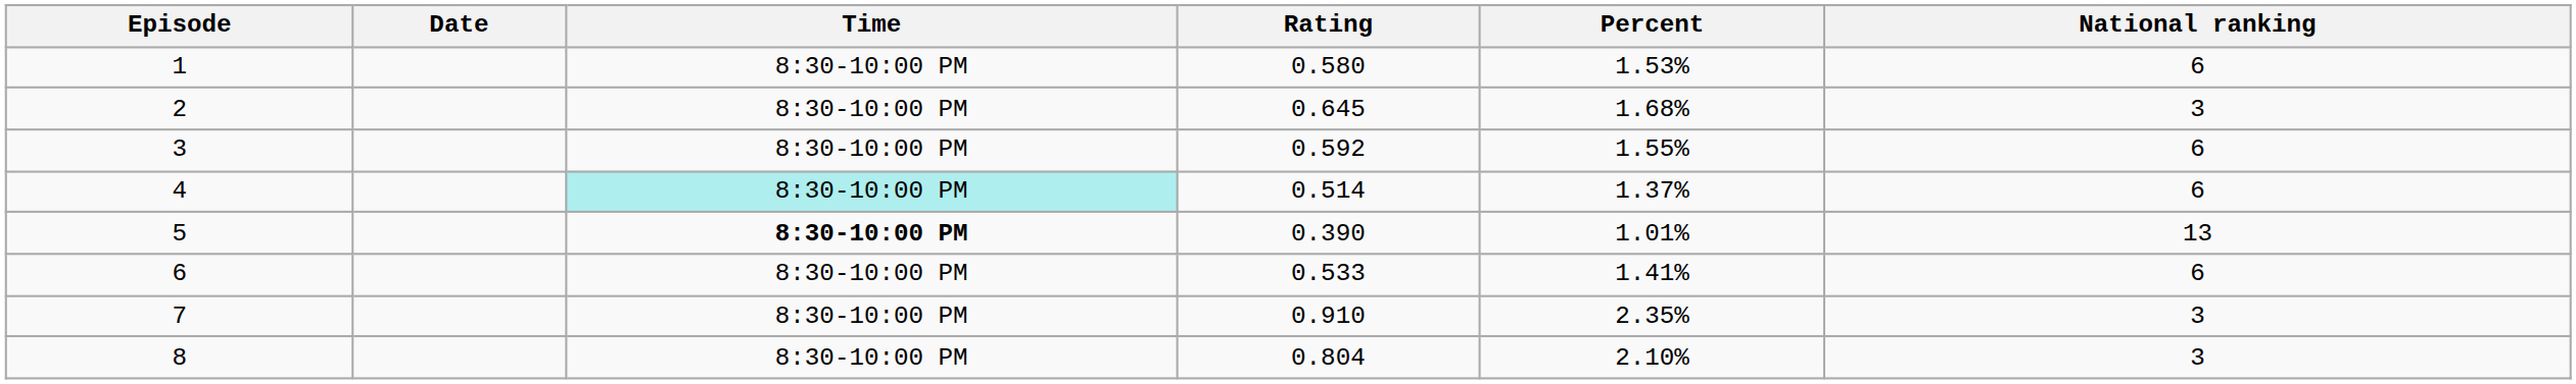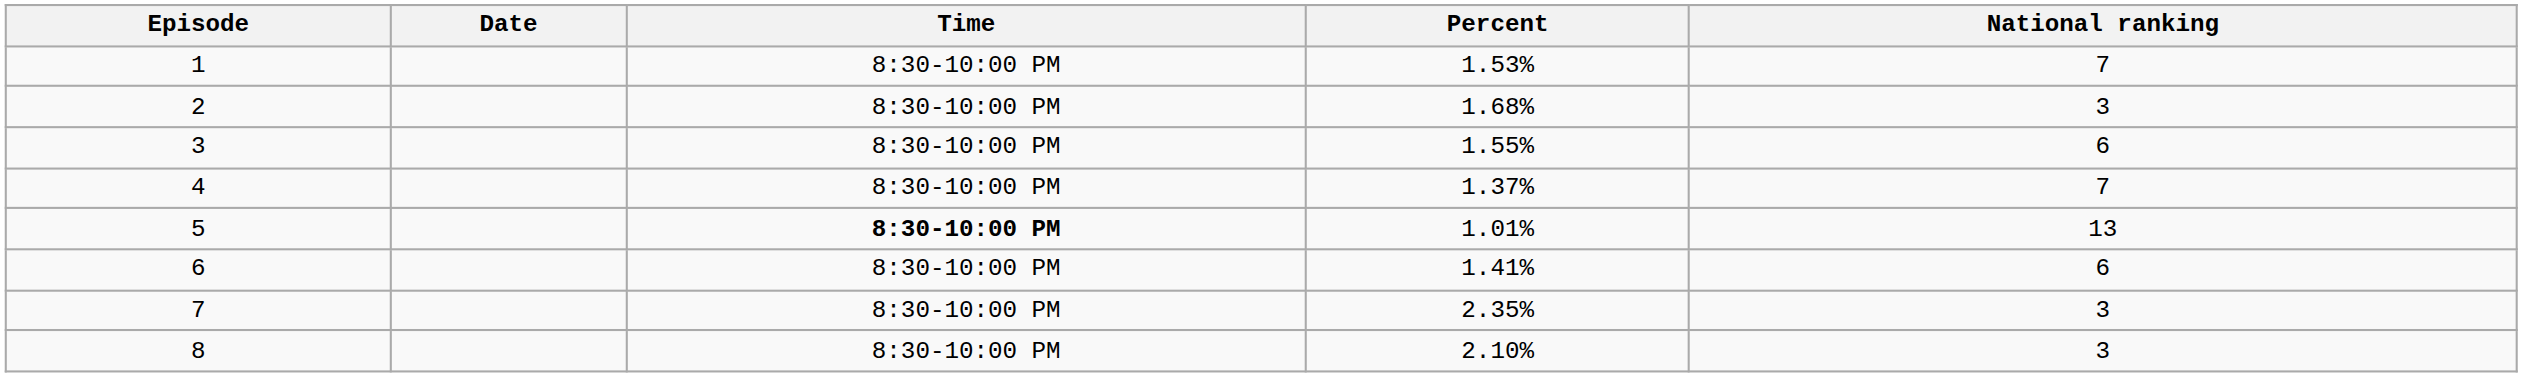- column: Rating | 0.580 | 0.645 | 0.592 | 0.514 | 0.390 | 0.533 | 0.910 | 0.804
1 | National ranking: 6 -> 7
4 | Time: paleturquoise background -> no background
4 | National ranking: 6 -> 7
